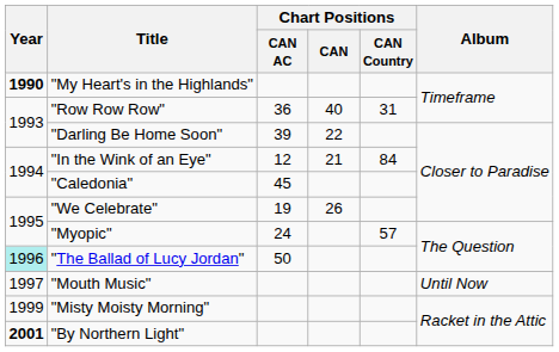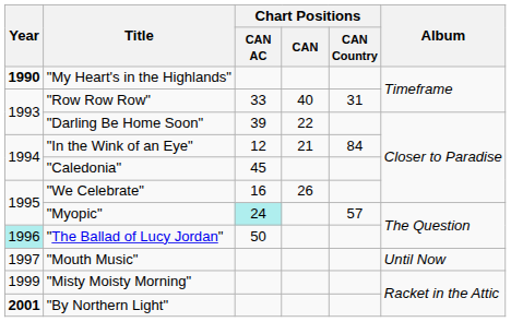"Row Row Row" | Chart Positions / CAN AC: 36 -> 33
"We Celebrate" | Chart Positions / CAN AC: 19 -> 16
"Myopic" | Chart Positions / CAN AC: no background -> paleturquoise background
